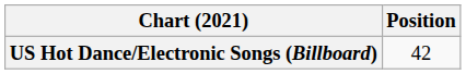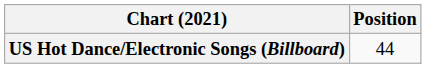US Hot Dance/Electronic Songs (Billboard) | Position: 42 -> 44
